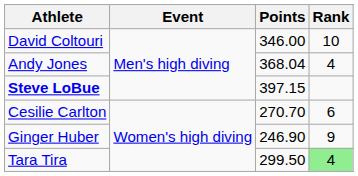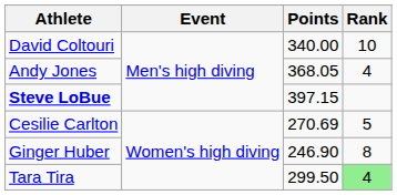David Coltouri | Points: 346.00 -> 340.00
Andy Jones | Points: 368.04 -> 368.05
Cesilie Carlton | Points: 270.70 -> 270.69
Cesilie Carlton | Rank: 6 -> 5
Ginger Huber | Rank: 9 -> 8
